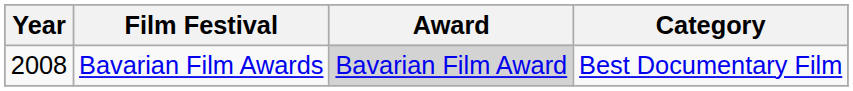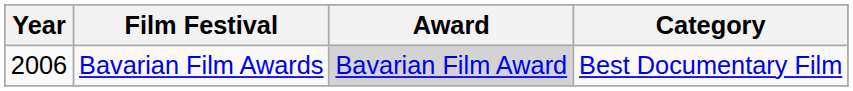Bavarian Film Awards | Year: 2008 -> 2006
